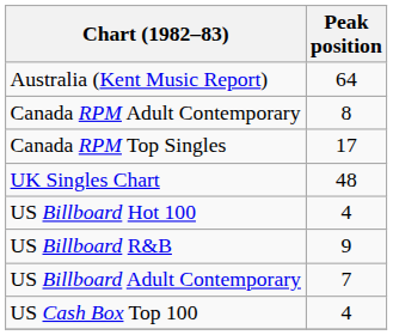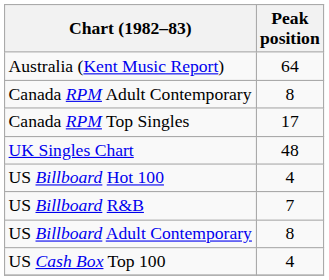US Billboard R&B | Peak position: 9 -> 7
US Billboard Adult Contemporary | Peak position: 7 -> 8
